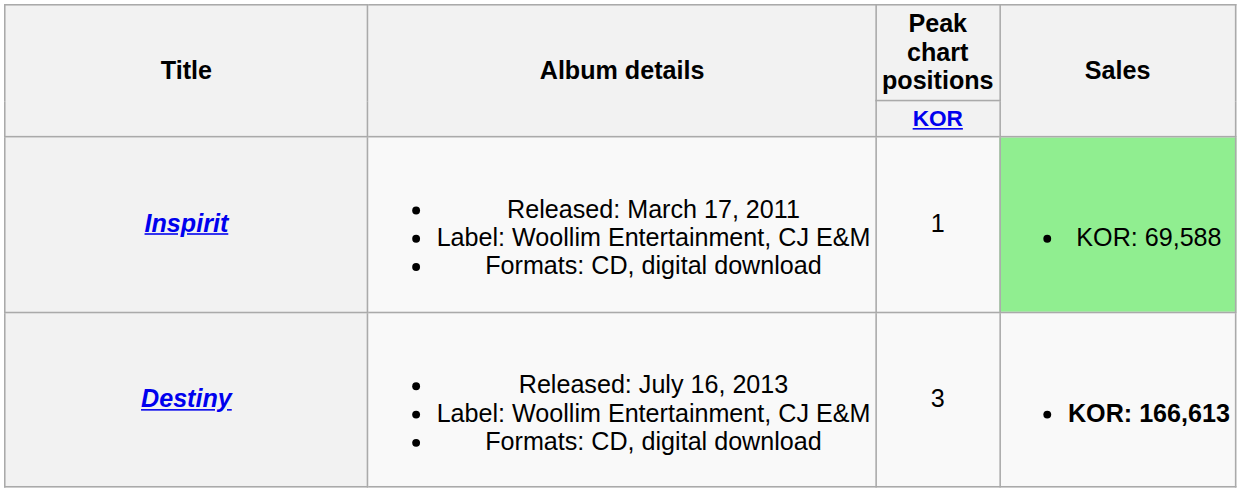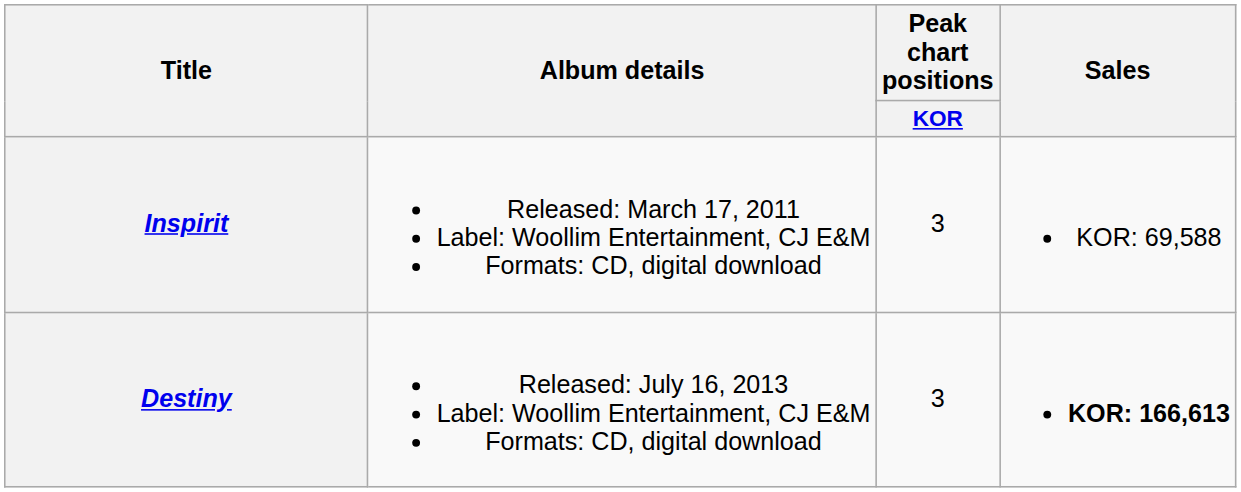Inspirit | Peak chart positions / KOR: 1 -> 3
Inspirit | Sales: lightgreen background -> no background
